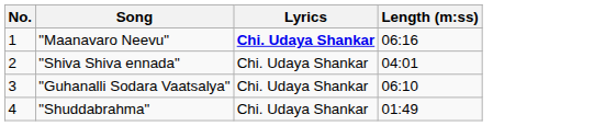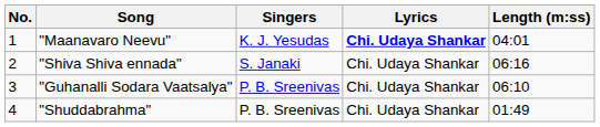+ column: Singers | K. J. Yesudas | S. Janaki | P. B. Sreenivas | P. B. Sreenivas
"Maanavaro Neevu" | Length (m:ss): 06:16 -> 04:01
"Shiva Shiva ennada" | Length (m:ss): 04:01 -> 06:16
